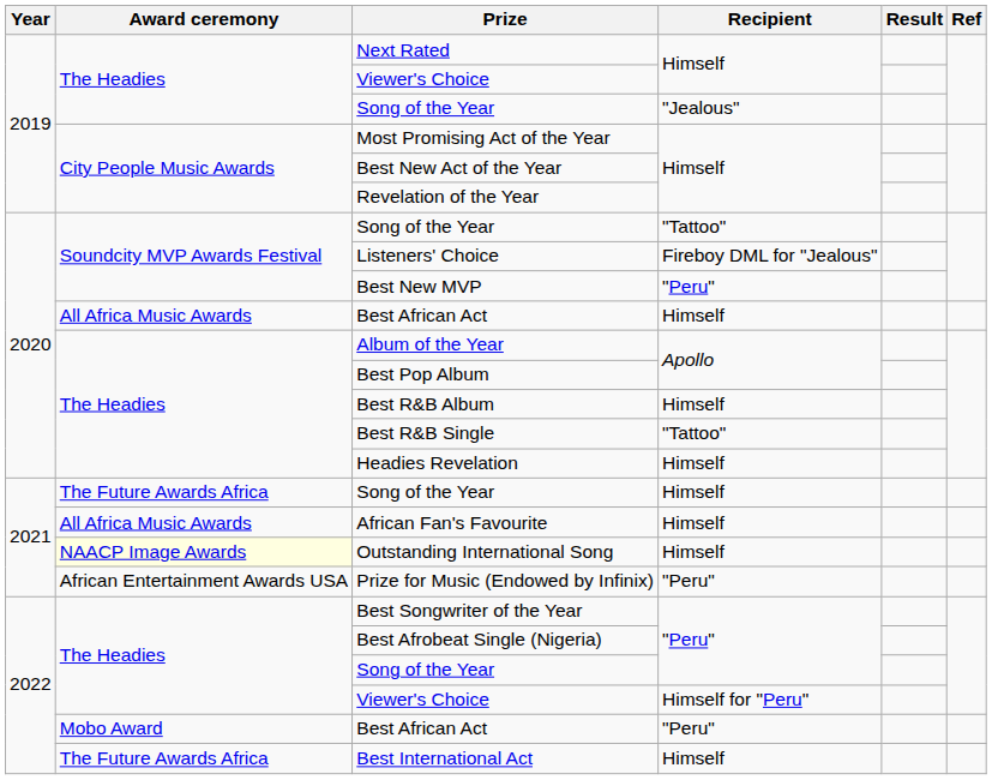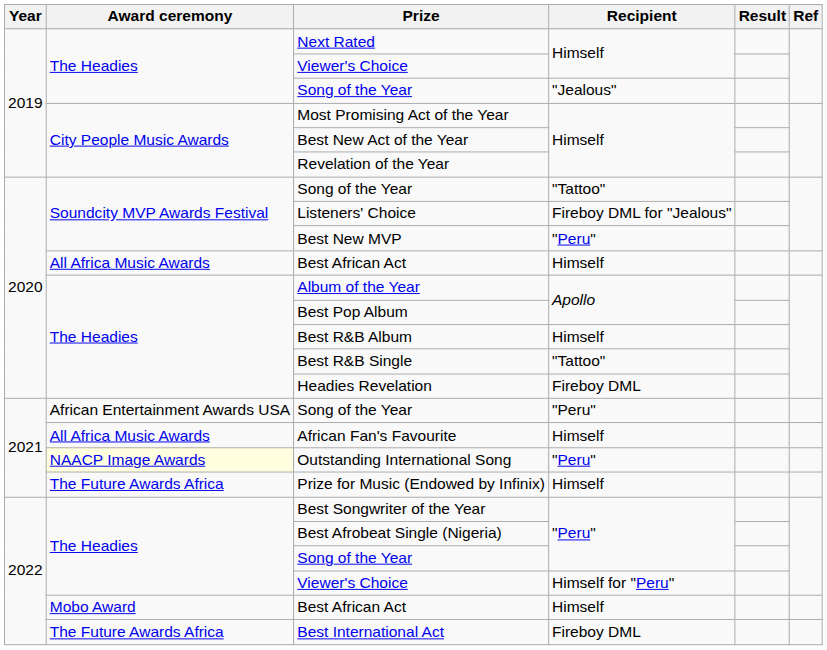Headies Revelation | Recipient: Himself -> Fireboy DML
2021 / Song of the Year | Award ceremony: The Future Awards Africa -> African Entertainment Awards USA
2021 / Song of the Year | Recipient: Himself -> "Peru"
Outstanding International Song | Recipient: Himself -> "Peru"
Prize for Music (Endowed by Infinix) | Award ceremony: African Entertainment Awards USA -> The Future Awards Africa
Prize for Music (Endowed by Infinix) | Recipient: "Peru" -> Himself
2022 / Best African Act | Recipient: "Peru" -> Himself
Best International Act | Recipient: Himself -> Fireboy DML
